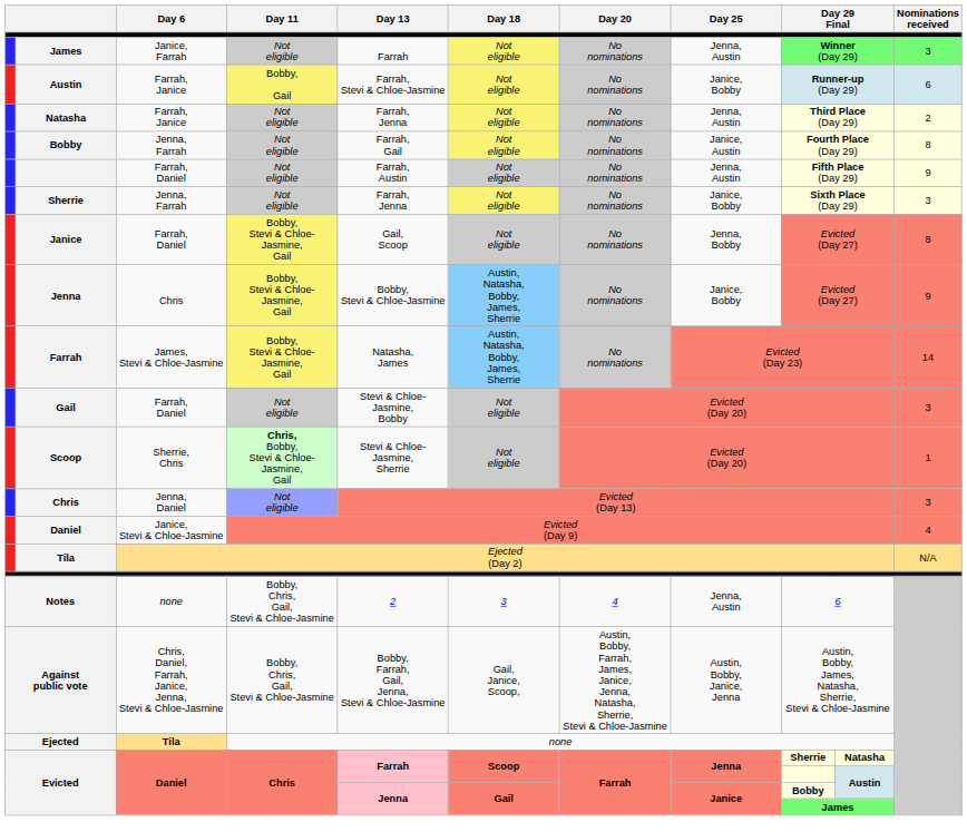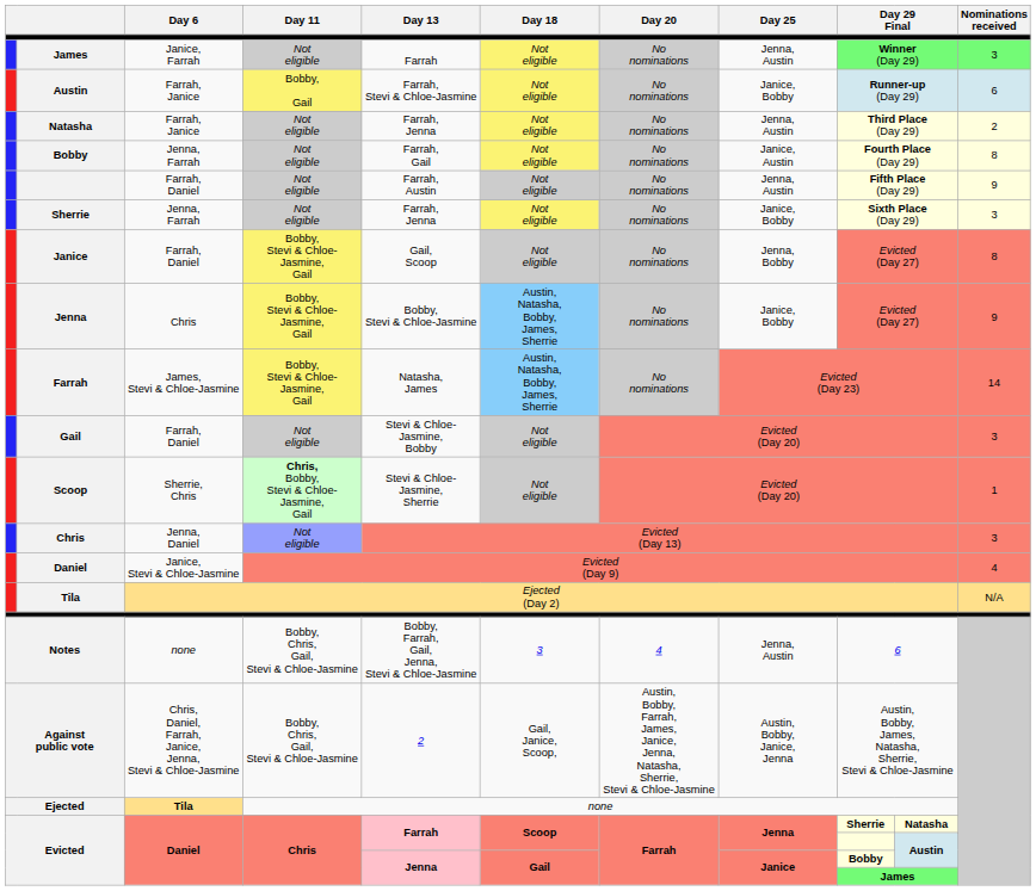Notes | Day 13: 2 -> Bobby, Farrah, Gail, Jenna, Stevi & Chloe-Jasmine
Against public vote | Day 13: Bobby, Farrah, Gail, Jenna, Stevi & Chloe-Jasmine -> 2
